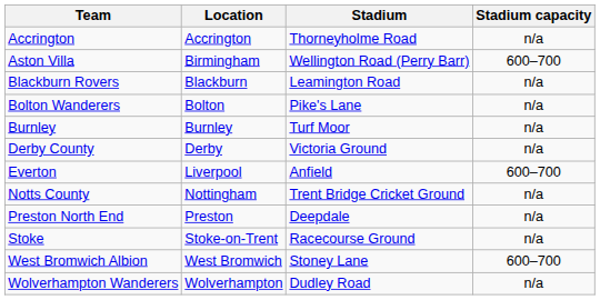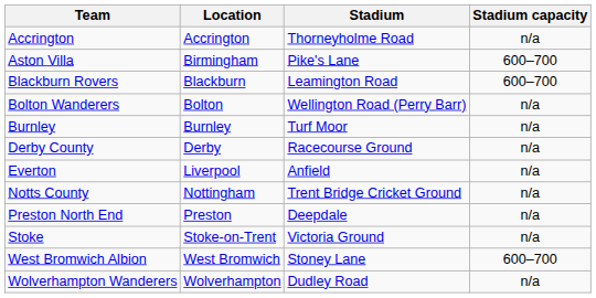Aston Villa | Stadium: Wellington Road (Perry Barr) -> Pike's Lane
Blackburn Rovers | Stadium capacity: n/a -> 600–700
Bolton Wanderers | Stadium: Pike's Lane -> Wellington Road (Perry Barr)
Derby County | Stadium: Victoria Ground -> Racecourse Ground
Everton | Stadium capacity: 600–700 -> n/a
Stoke | Stadium: Racecourse Ground -> Victoria Ground
